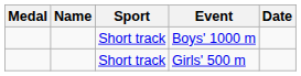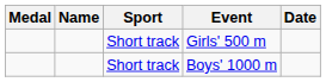rows swapped: Girls' 500 m <-> Boys' 1000 m
